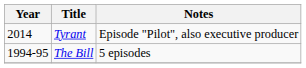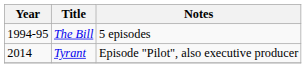rows swapped: The Bill <-> Tyrant
